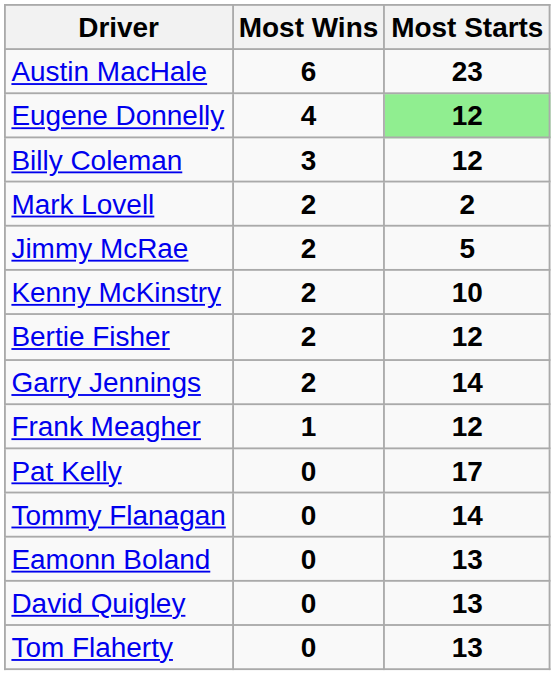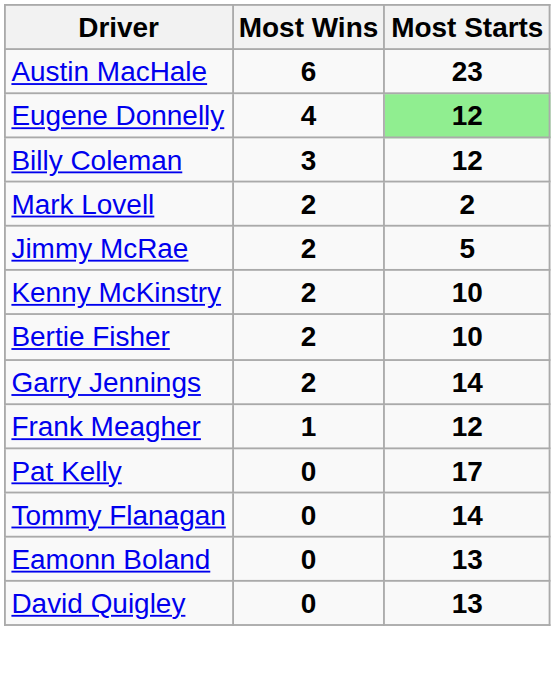Bertie Fisher | Most Starts: 12 -> 10
- row: Tom Flaherty | 0 | 13
